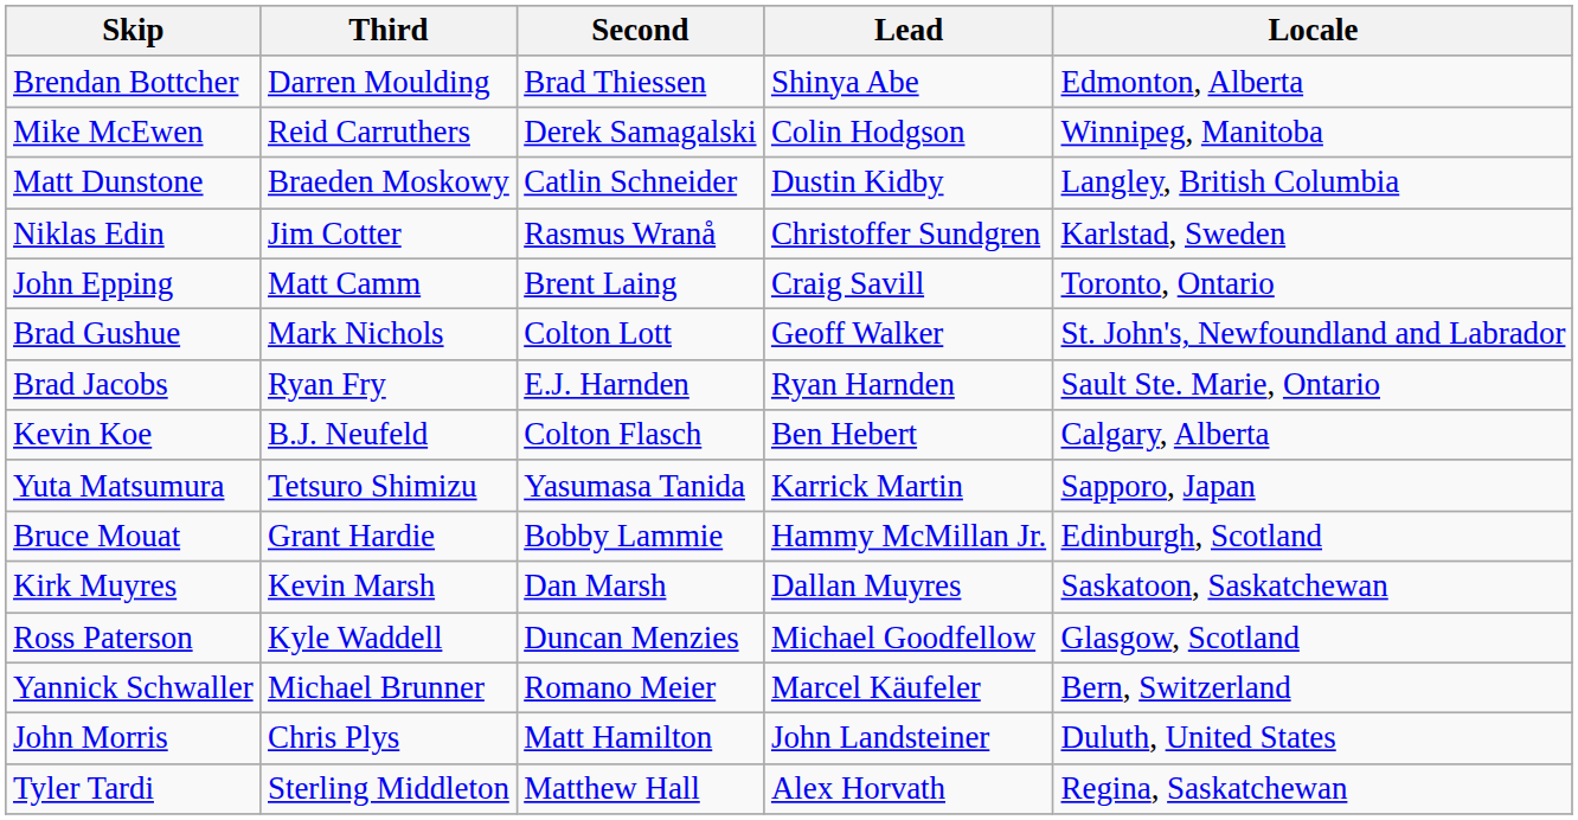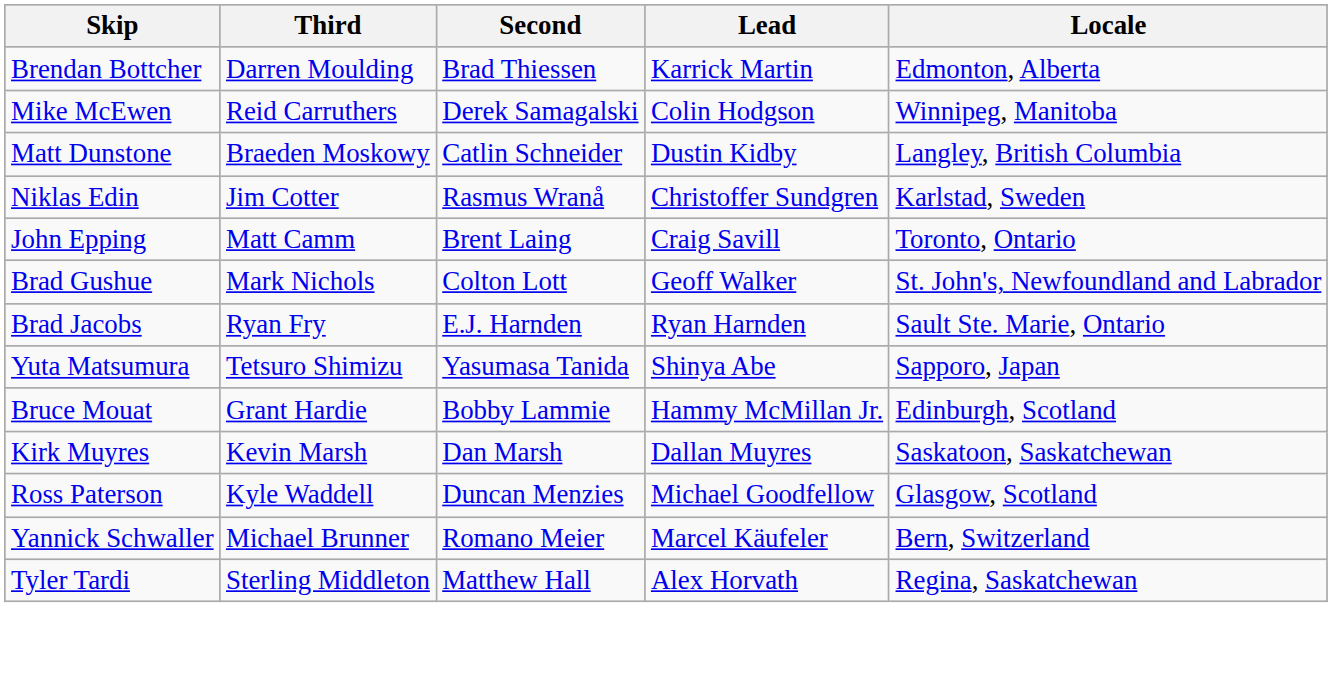Brendan Bottcher | Lead: Shinya Abe -> Karrick Martin
- row: Kevin Koe | B.J. Neufeld | Colton Flasch | Ben Hebert | Calgary, Alberta
Yuta Matsumura | Lead: Karrick Martin -> Shinya Abe
- row: John Morris | Chris Plys | Matt Hamilton | John Landsteiner | Duluth, United States
